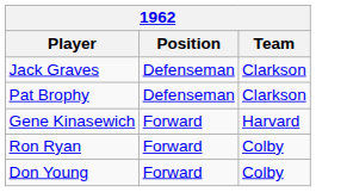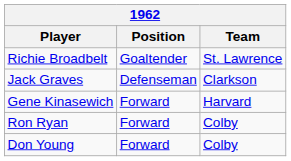+ row: Richie Broadbelt | Goaltender | St. Lawrence
- row: Pat Brophy | Defenseman | Clarkson
